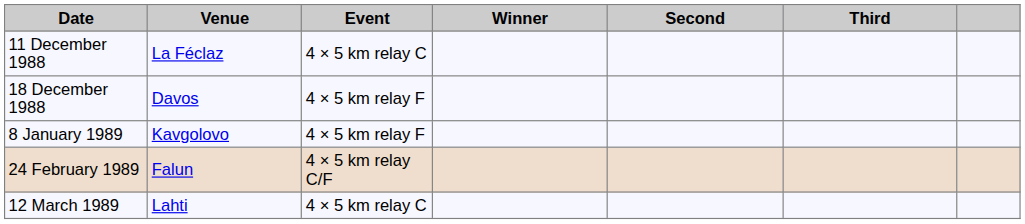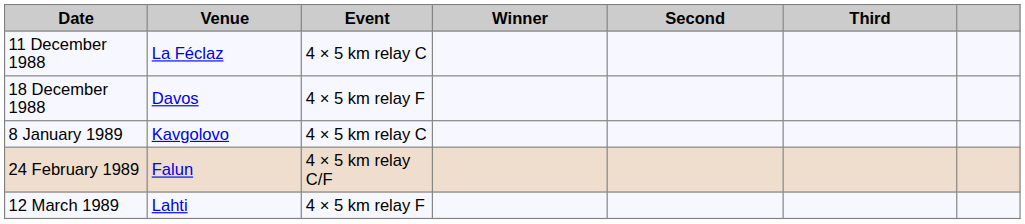8 January 1989 | Event: 4 × 5 km relay F -> 4 × 5 km relay C
12 March 1989 | Event: 4 × 5 km relay C -> 4 × 5 km relay F
